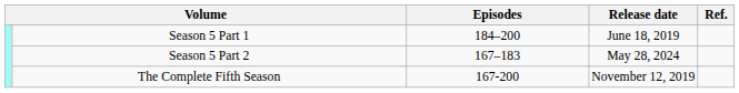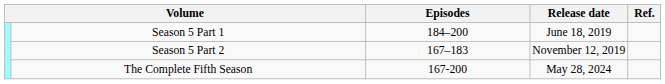Season 5 Part 2 | Release date: May 28, 2024 -> November 12, 2019
The Complete Fifth Season | Release date: November 12, 2019 -> May 28, 2024
